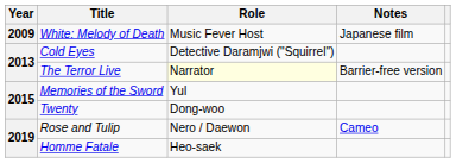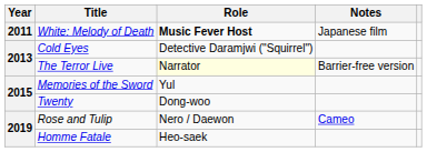White: Melody of Death | Year: 2009 -> 2011
White: Melody of Death | Role: normal -> bold
